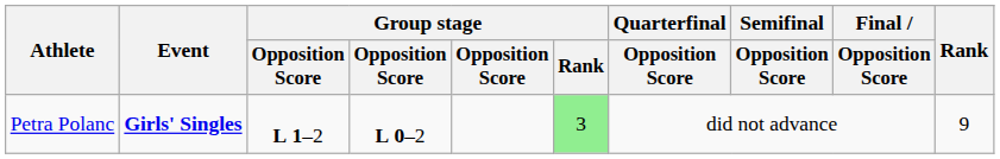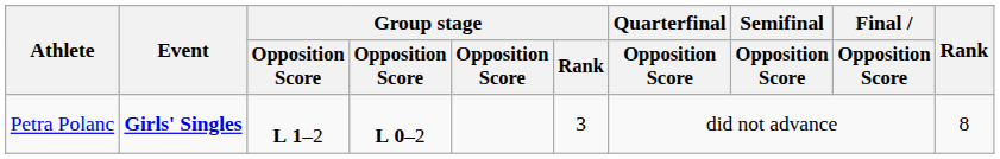Petra Polanc | Group stage / Rank: lightgreen background -> no background
Petra Polanc | Rank: 9 -> 8
